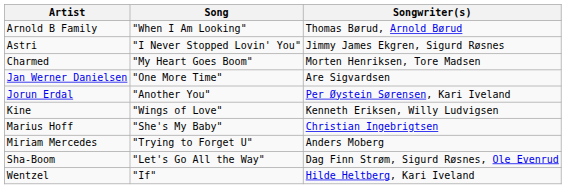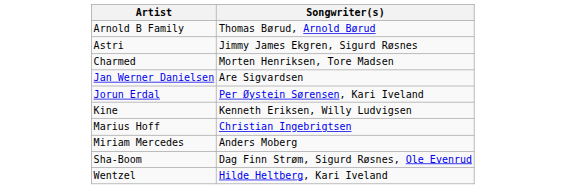- column: Song | "When I Am Looking" | "I Never Stopped Lovin' You" | "My Heart Goes Boom" | "One More Time" | "Another You" | "Wings of Love" | "She's My Baby" | "Trying to Forget U" | "Let's Go All the Way" | "If"
